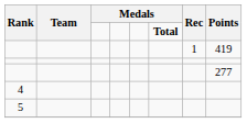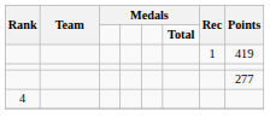- row: 5
